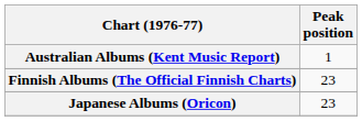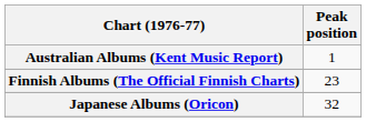Japanese Albums (Oricon) | Peak position: 23 -> 32
